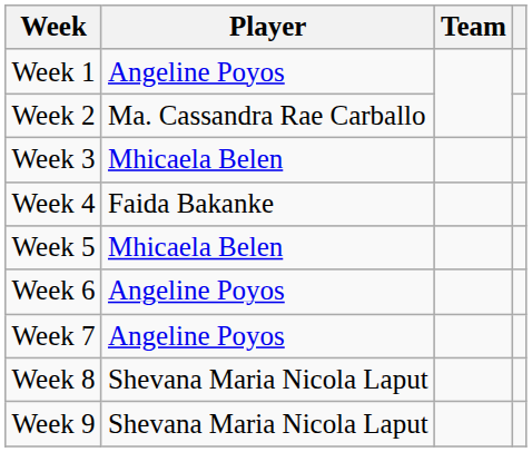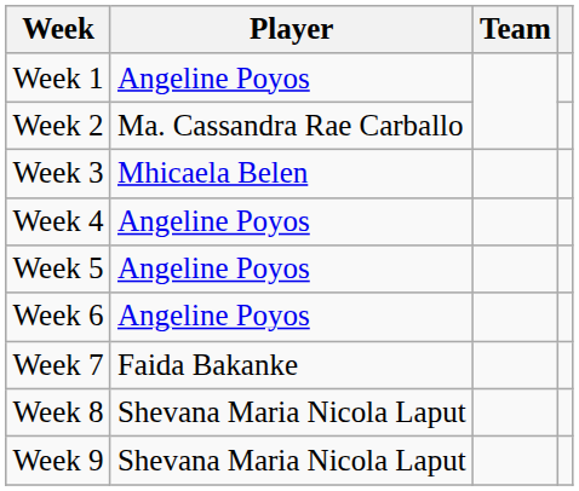Week 4 | Player: Faida Bakanke -> Angeline Poyos
Week 5 | Player: Mhicaela Belen -> Angeline Poyos
Week 7 | Player: Angeline Poyos -> Faida Bakanke
